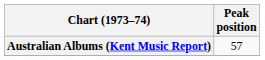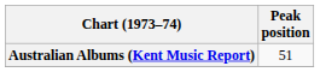Australian Albums (Kent Music Report) | Peak position: 57 -> 51
